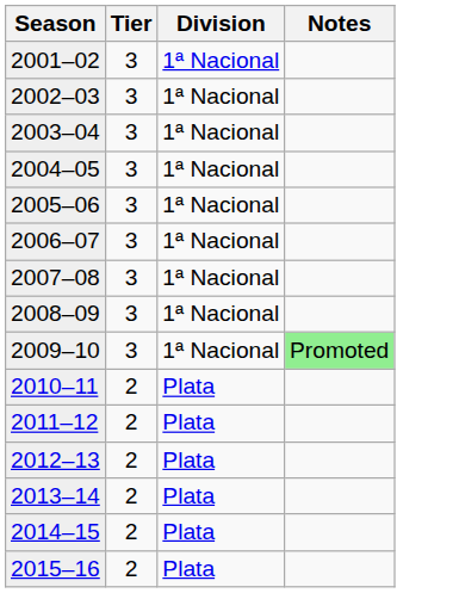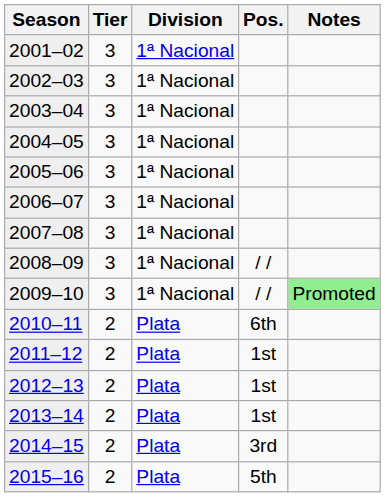+ column: Pos. | / / | / / | 6th | 1st | 1st | 1st | 3rd | 5th
